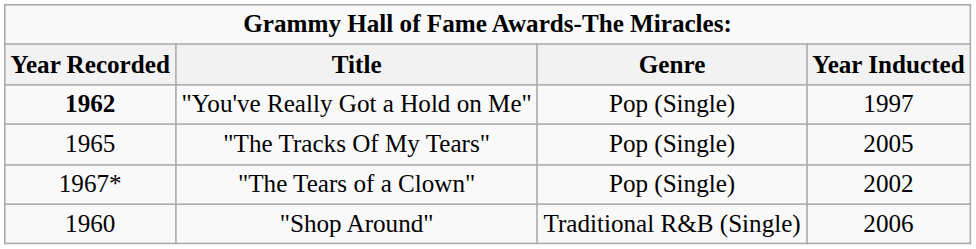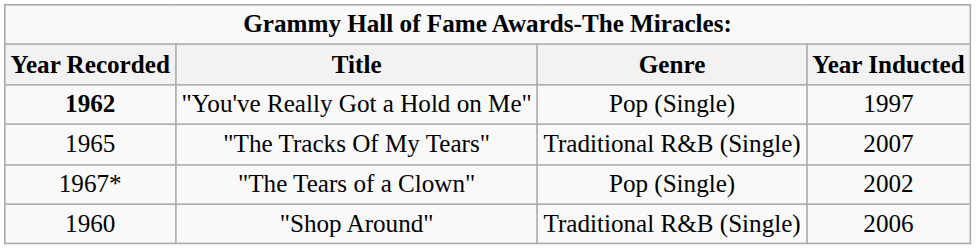"The Tracks Of My Tears" | Genre: Pop (Single) -> Traditional R&B (Single)
"The Tracks Of My Tears" | Year Inducted: 2005 -> 2007
